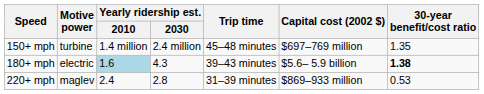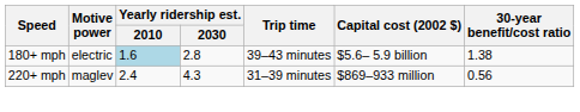- row: 150+ mph | turbine | 1.4 million | 2.4 million | 45–48 minutes | $697–769 million | 1.35
180+ mph | Yearly ridership est. / 2030: 4.3 -> 2.8
180+ mph | 30-year benefit/cost ratio: bold -> normal
220+ mph | Yearly ridership est. / 2030: 2.8 -> 4.3
220+ mph | 30-year benefit/cost ratio: 0.53 -> 0.56
